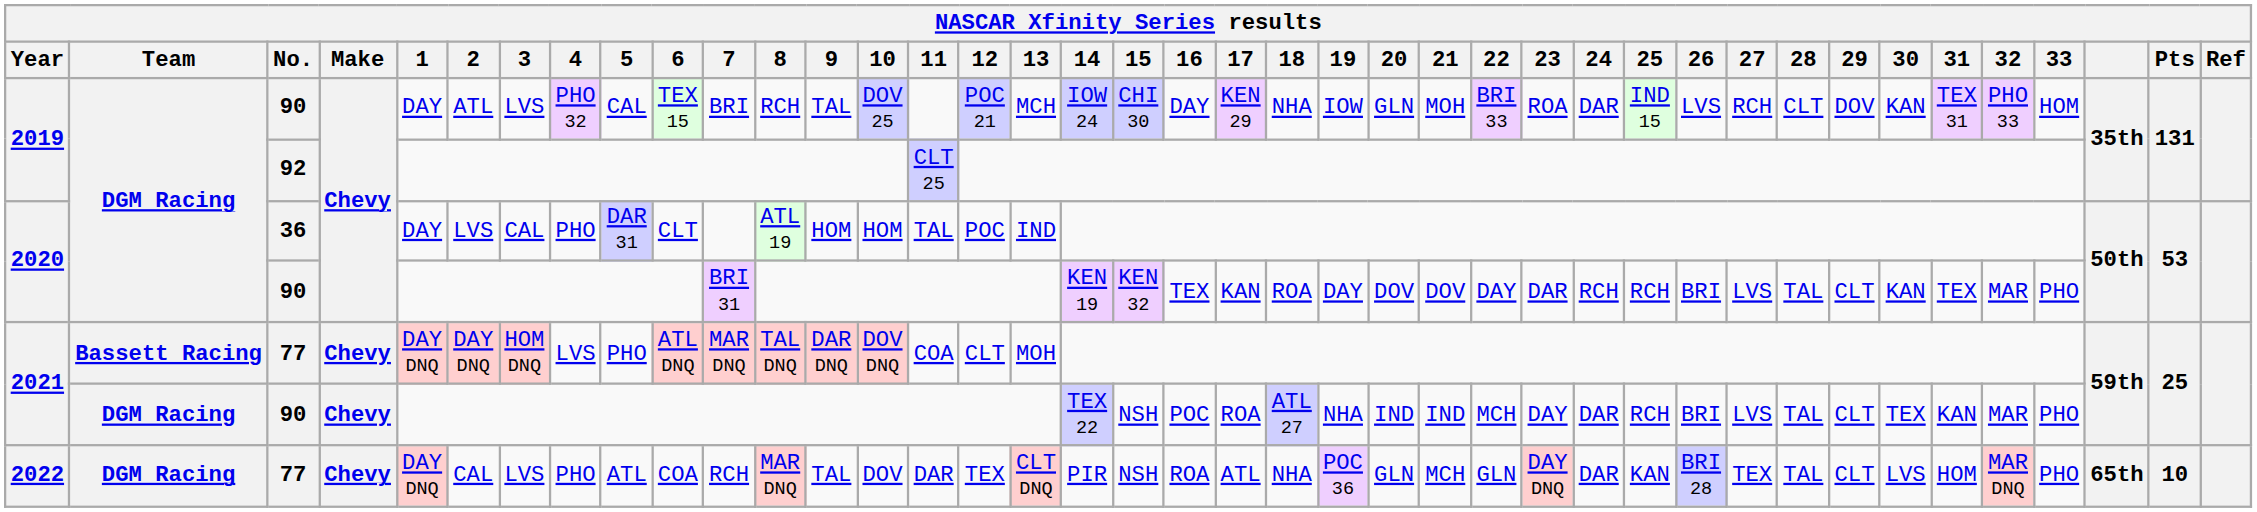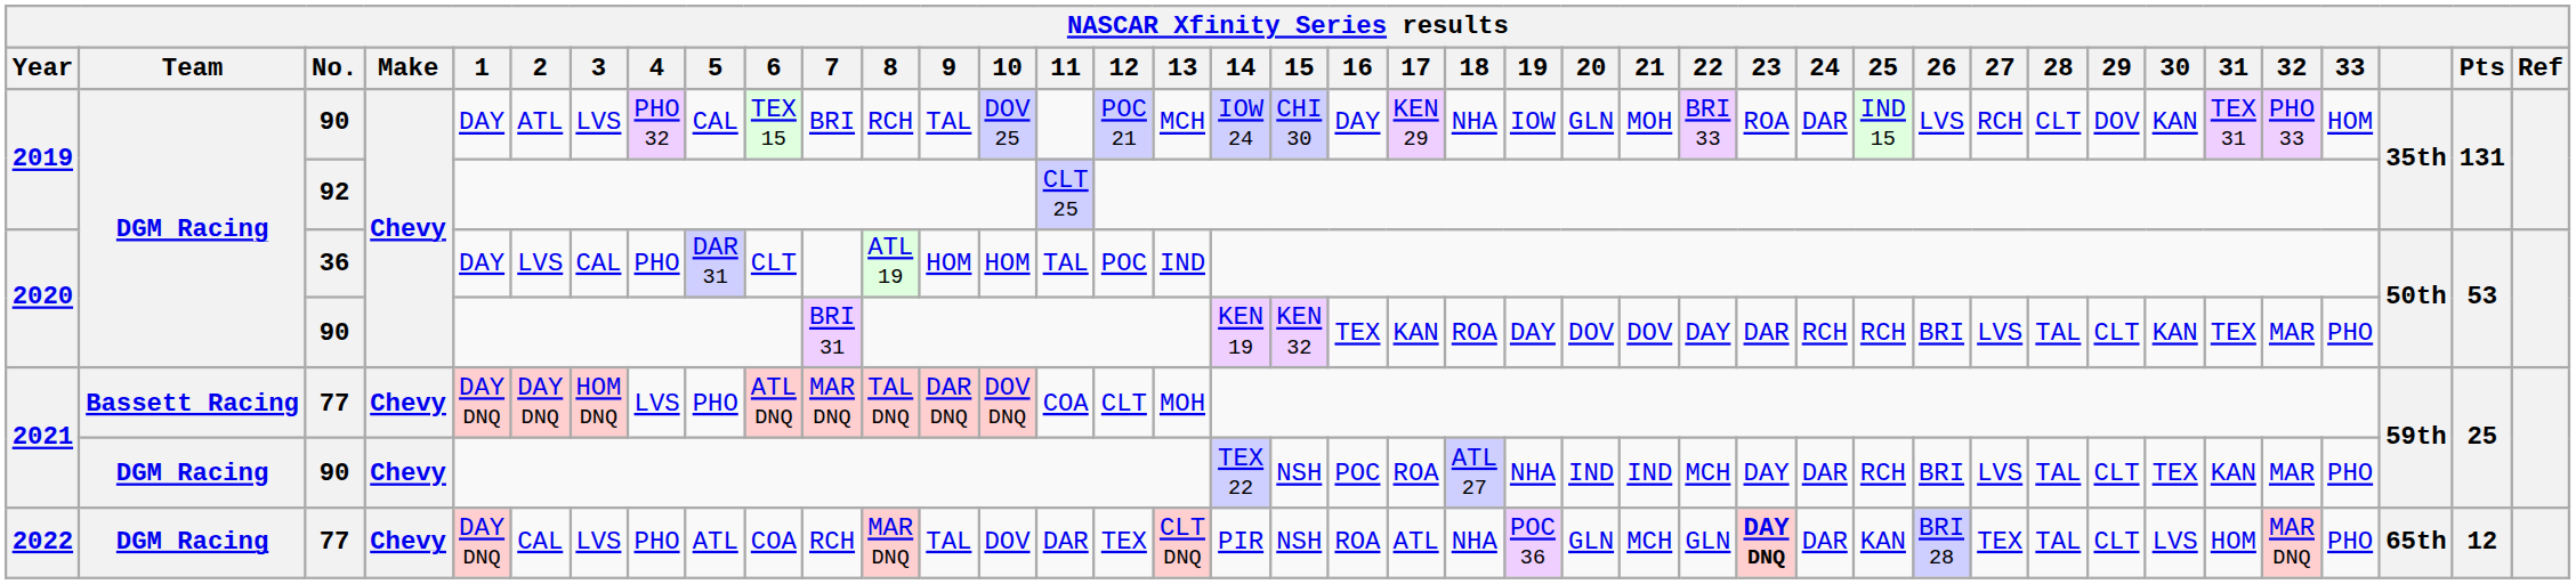2022 | 23: normal -> bold
2022 | Pts: 10 -> 12
